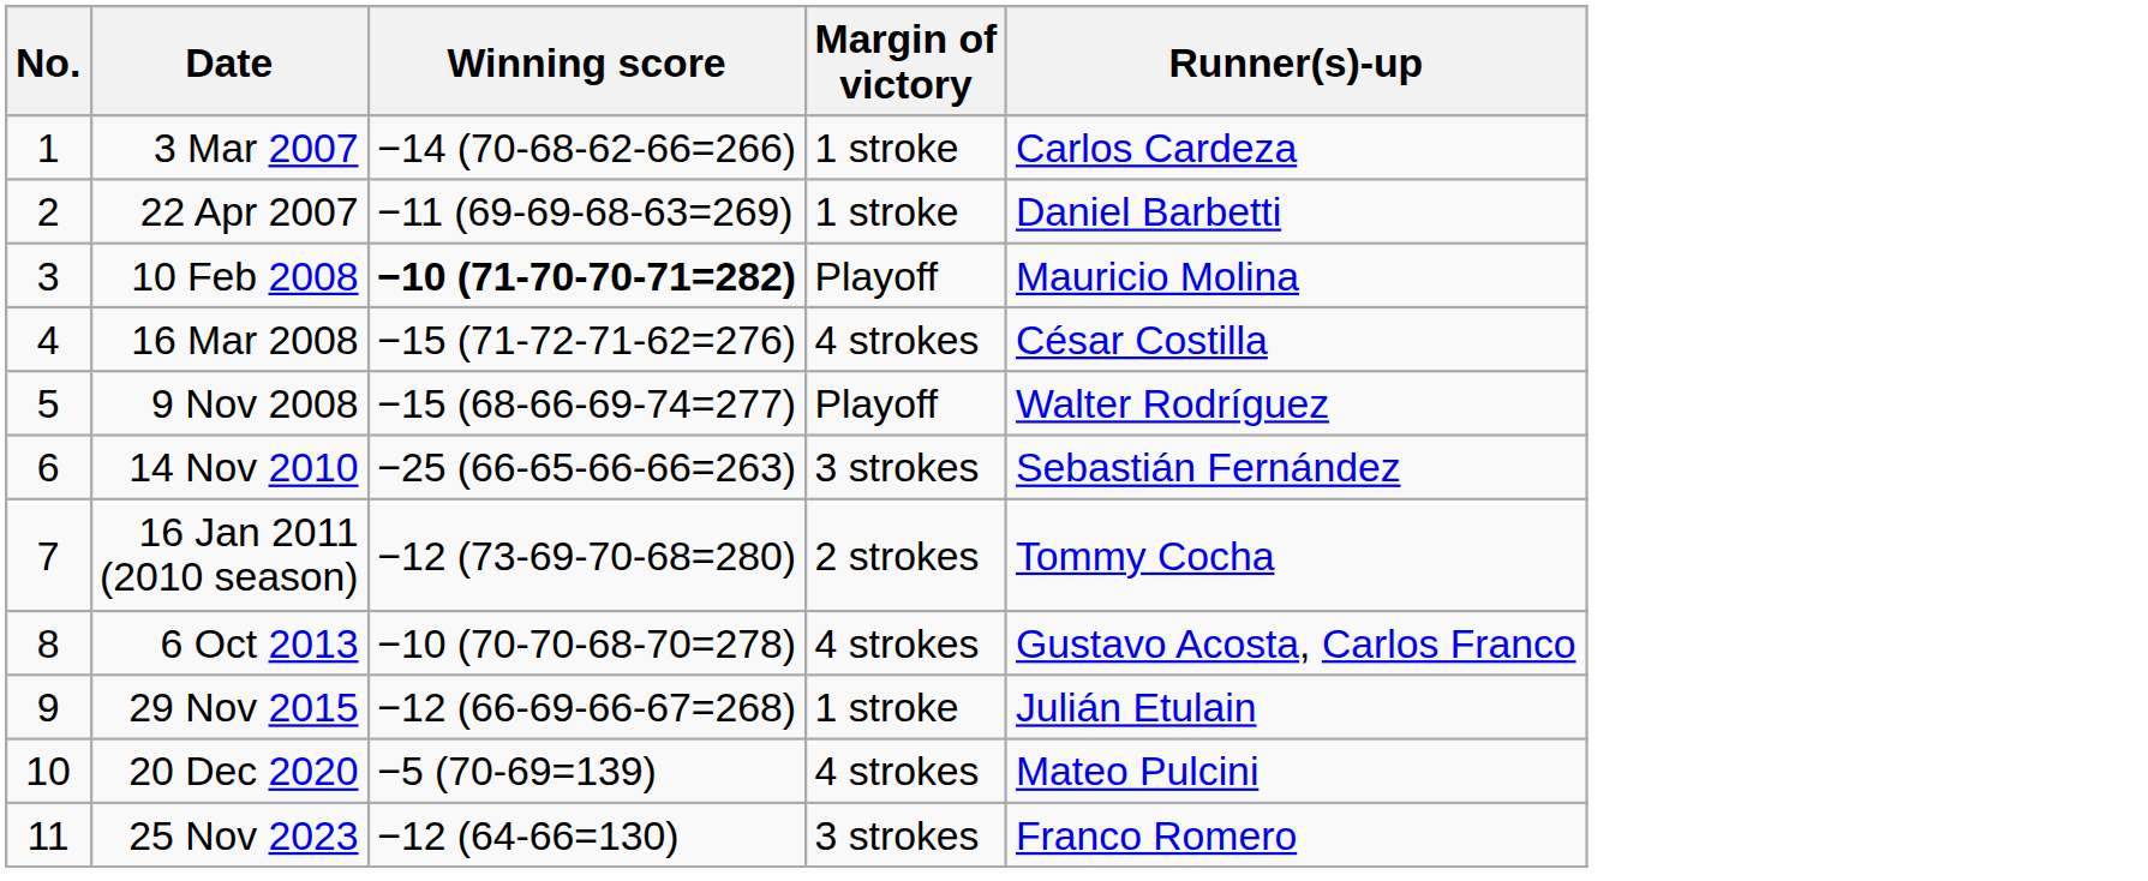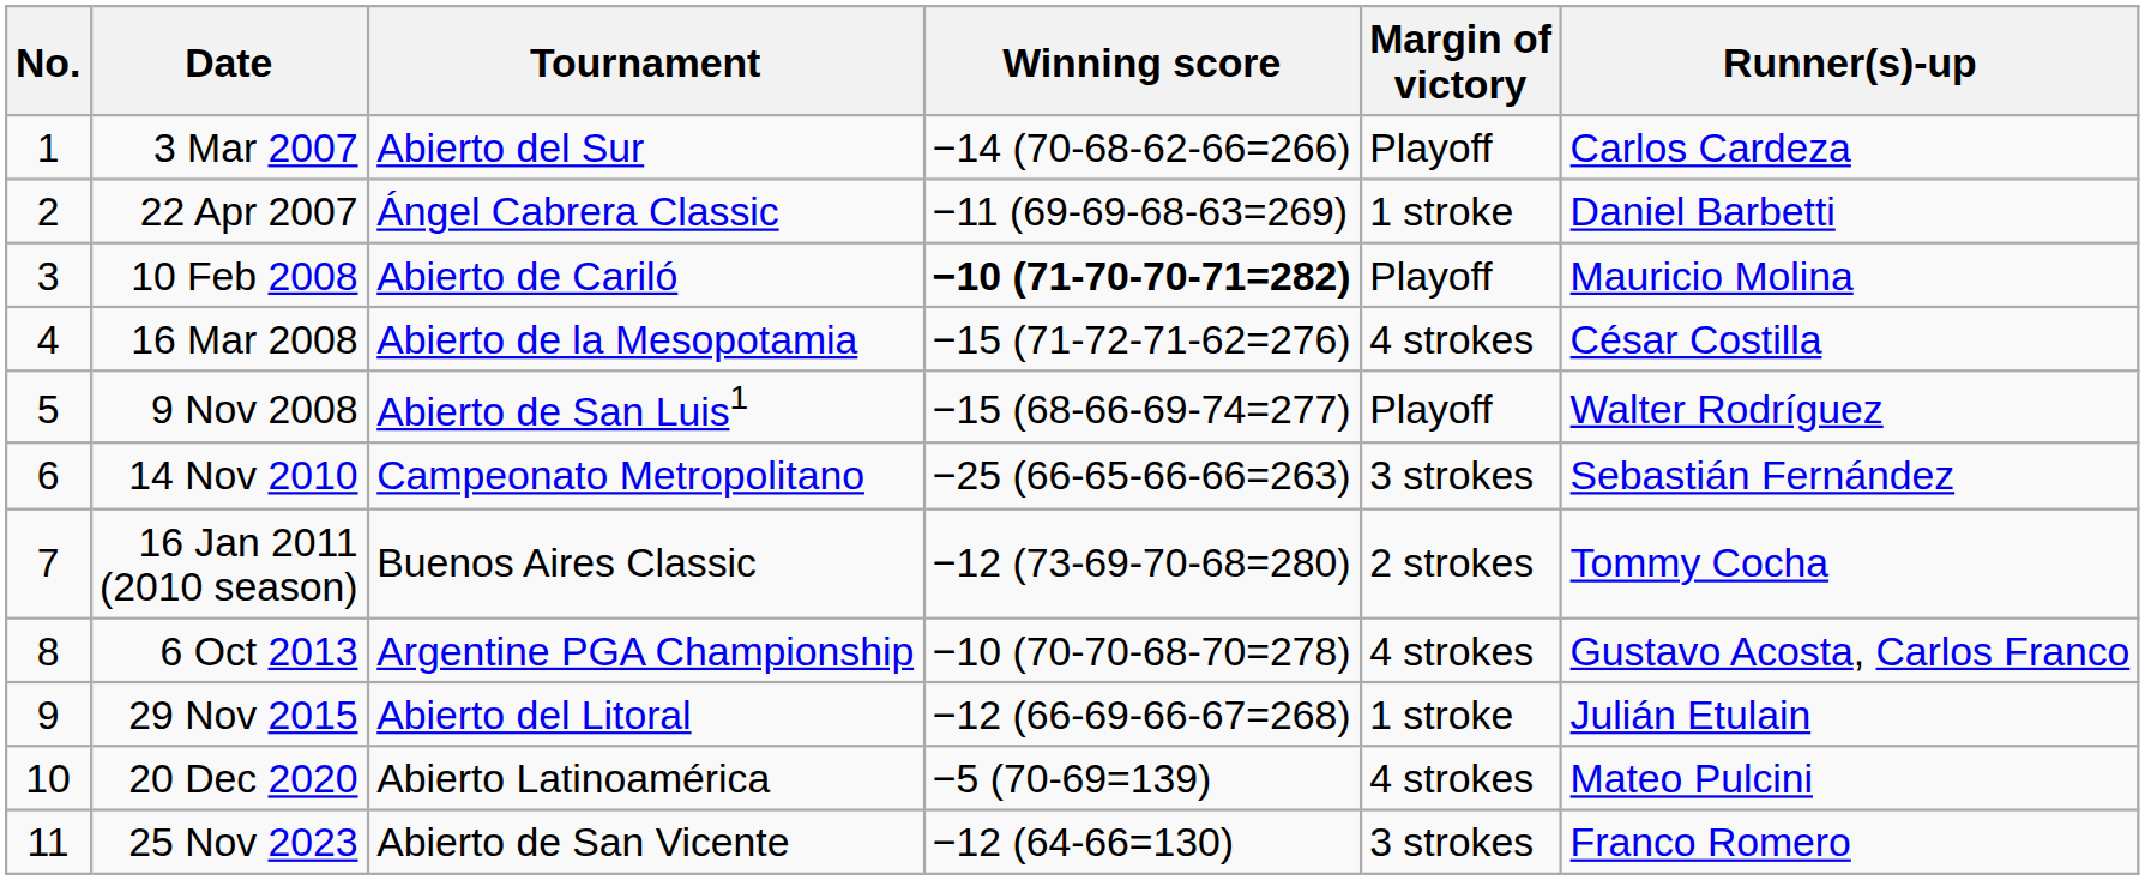+ column: Tournament | Abierto del Sur | Ángel Cabrera Classic | Abierto de Cariló | Abierto de la Mesopotamia | Abierto de San Luis1 | Campeonato Metropolitano | Buenos Aires Classic | Argentine PGA Championship | Abierto del Litoral | Abierto Latinoamérica | Abierto de San Vicente
3 Mar 2007 | Margin of victory: 1 stroke -> Playoff
